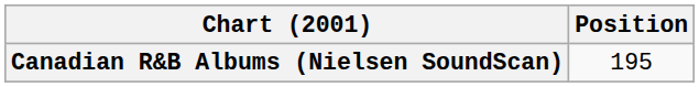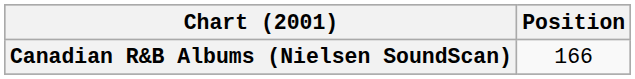Canadian R&B Albums (Nielsen SoundScan) | Position: 195 -> 166
